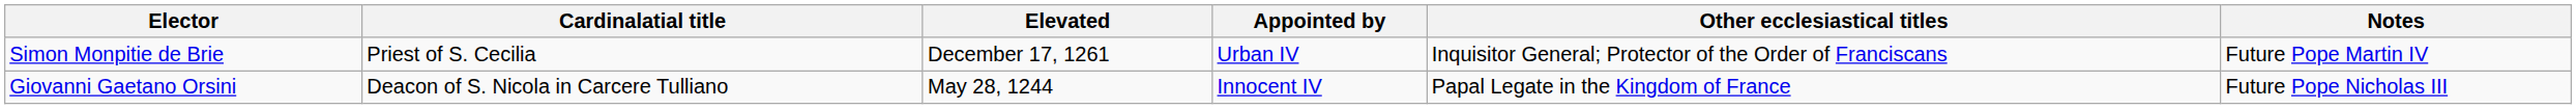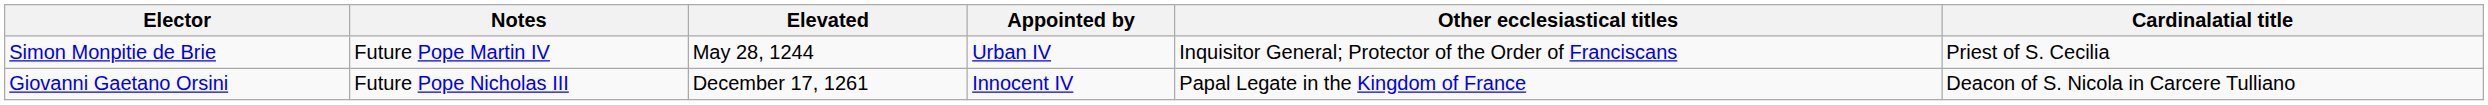columns swapped: Cardinalatial title <-> Notes
Simon Monpitie de Brie | Elevated: December 17, 1261 -> May 28, 1244
Giovanni Gaetano Orsini | Elevated: May 28, 1244 -> December 17, 1261
